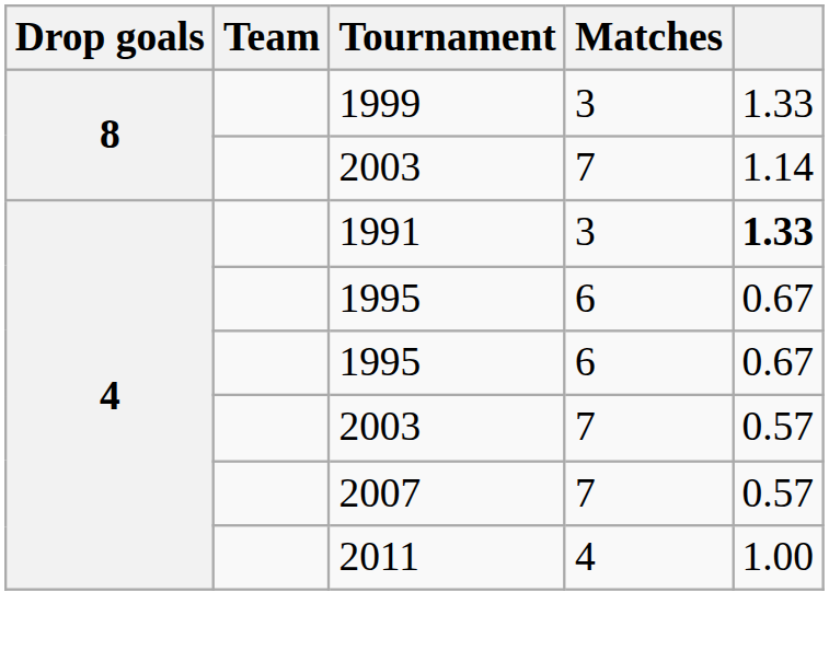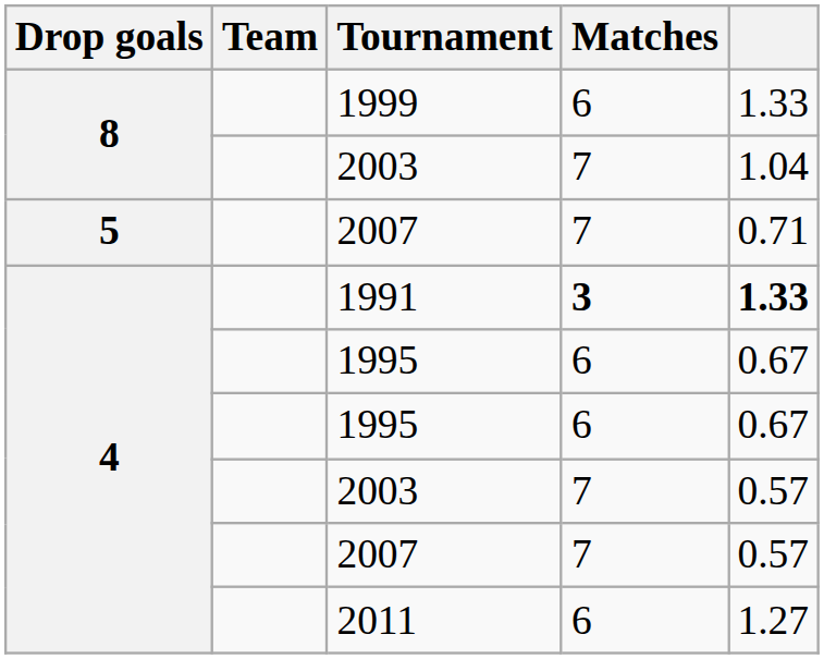1999 | Matches: 3 -> 6
8 / 2003 | column 5: 1.14 -> 1.04
+ row: 5 | 2007 | 7 | 0.71
1991 | Matches: normal -> bold
2011 | Matches: 4 -> 6
2011 | column 5: 1.00 -> 1.27
